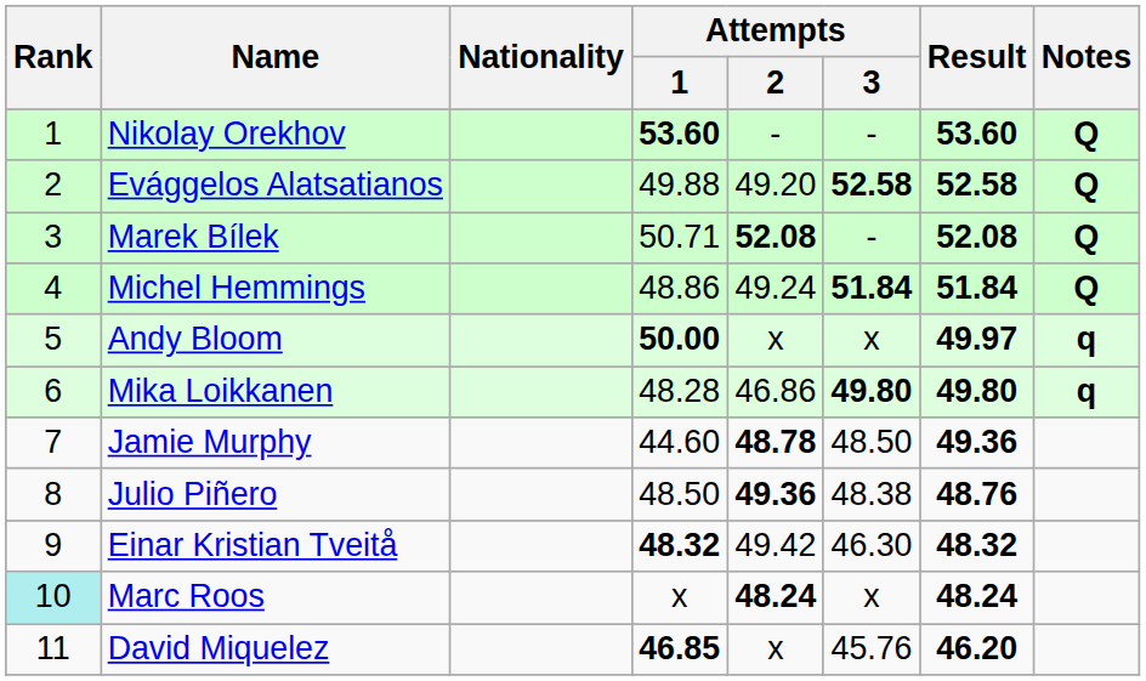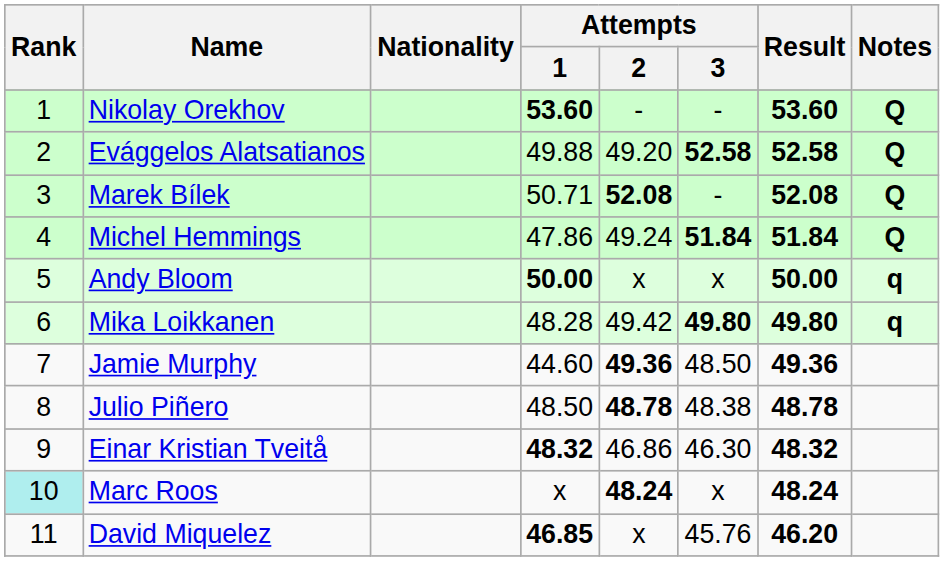Michel Hemmings | Attempts / 1: 48.86 -> 47.86
Andy Bloom | Result: 49.97 -> 50.00
Mika Loikkanen | Attempts / 2: 46.86 -> 49.42
Jamie Murphy | Attempts / 2: 48.78 -> 49.36
Julio Piñero | Attempts / 2: 49.36 -> 48.78
Julio Piñero | Result: 48.76 -> 48.78
Einar Kristian Tveitå | Attempts / 2: 49.42 -> 46.86
